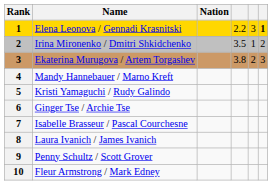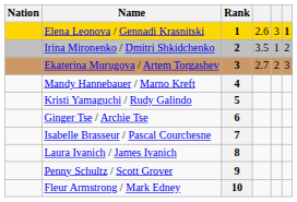columns swapped: Rank <-> Nation
Elena Leonova / Gennadi Krasnitski | column 4: 2.2 -> 2.6
Ekaterina Murugova / Artem Torgashev | column 4: 3.8 -> 2.7
